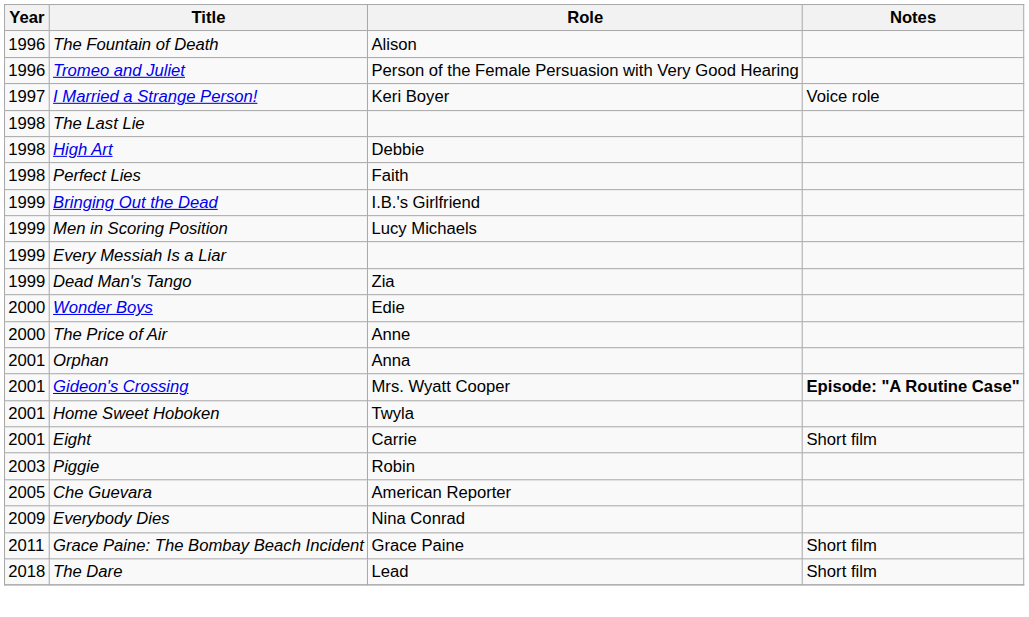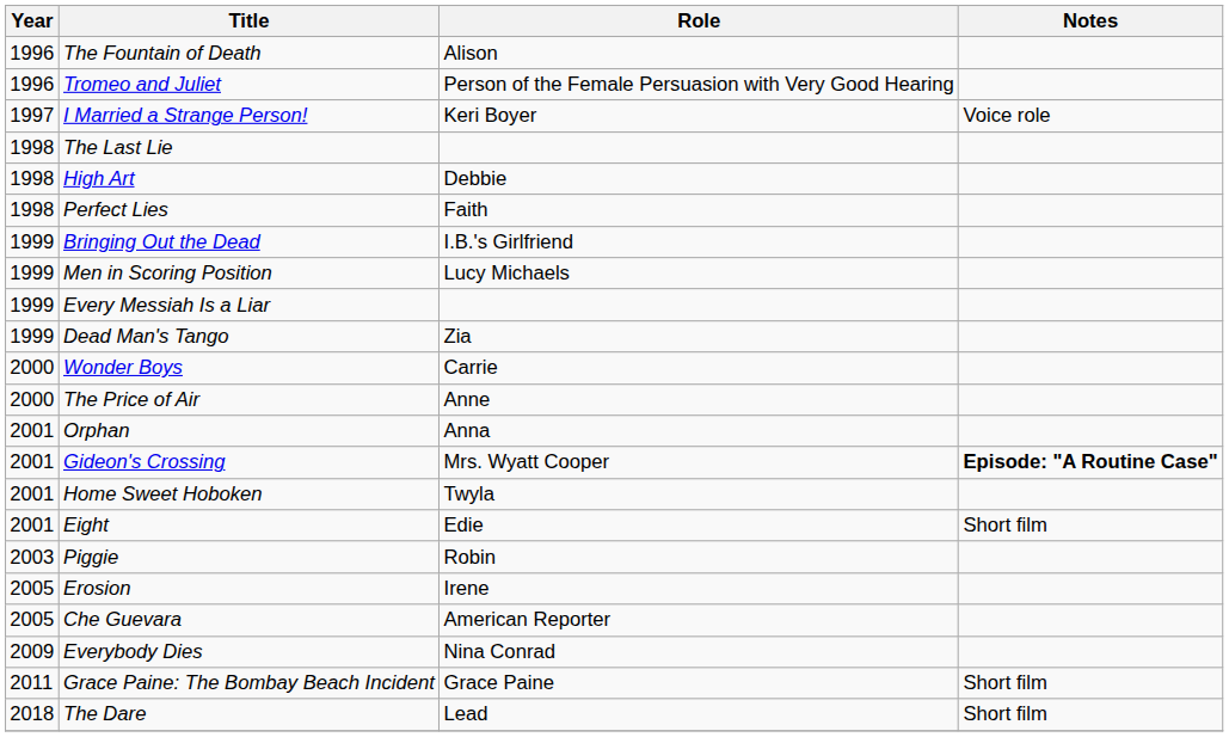Wonder Boys | Role: Edie -> Carrie
Eight | Role: Carrie -> Edie
+ row: 2005 | Erosion | Irene
